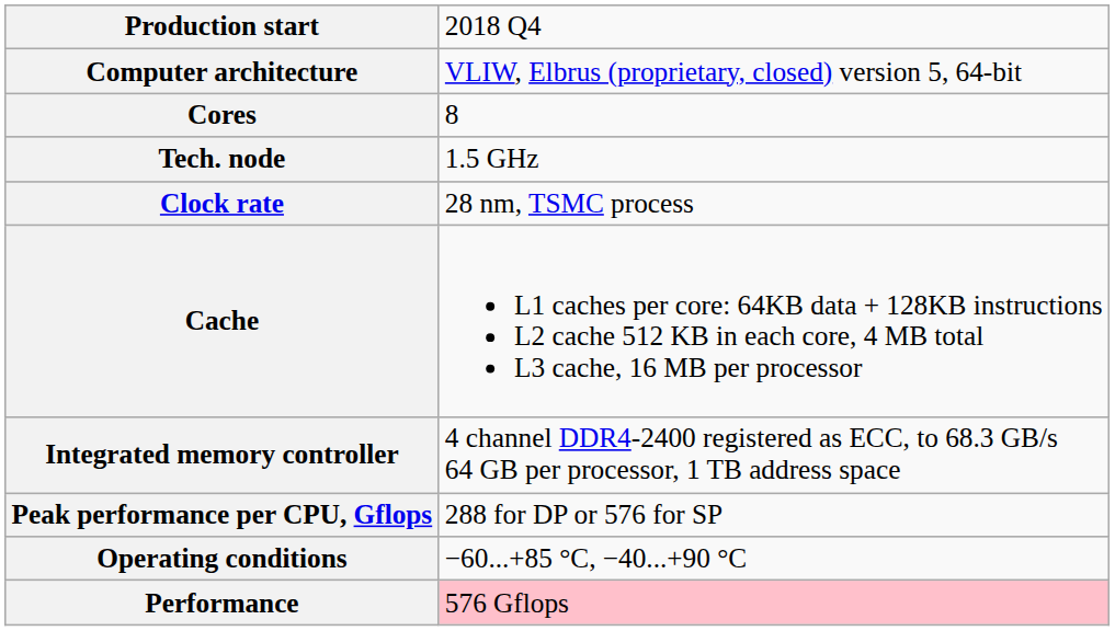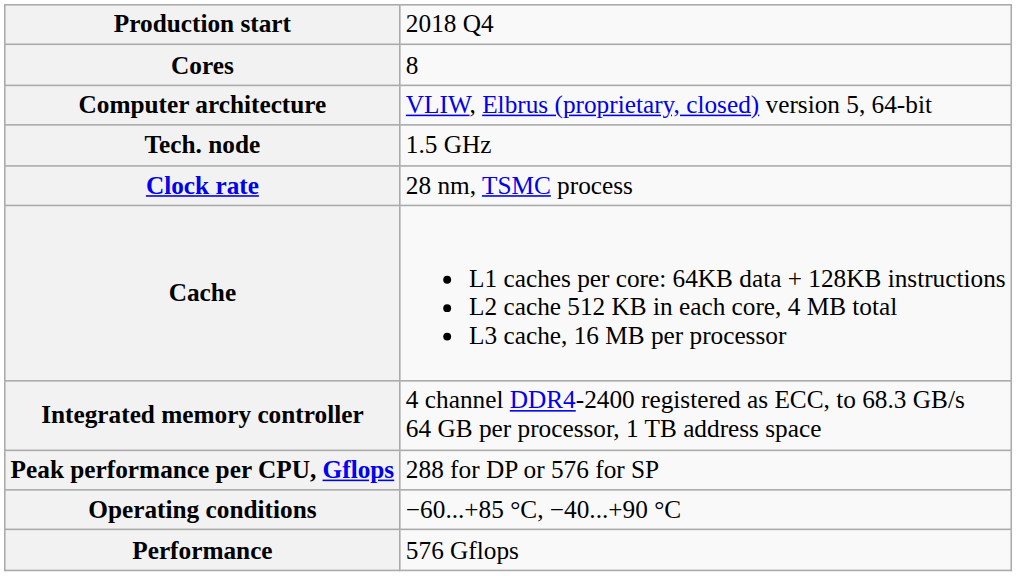rows swapped: Cores <-> Computer architecture
Performance | column 2: pink background -> no background
